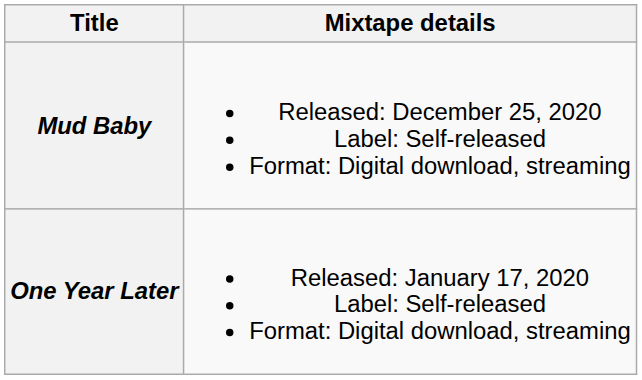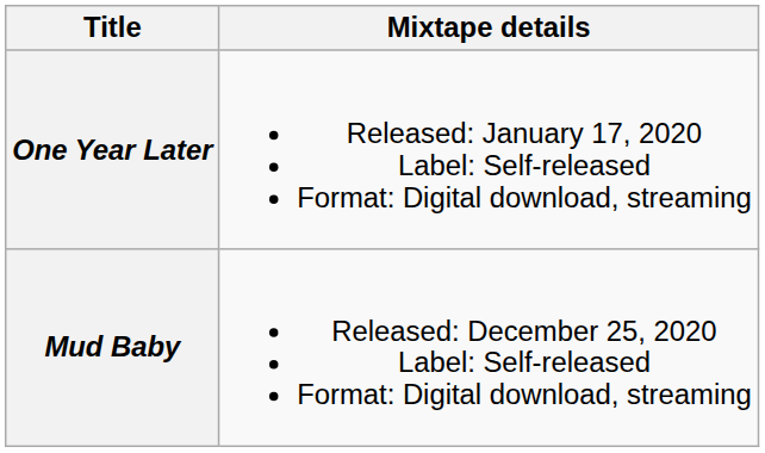rows swapped: One Year Later <-> Mud Baby
